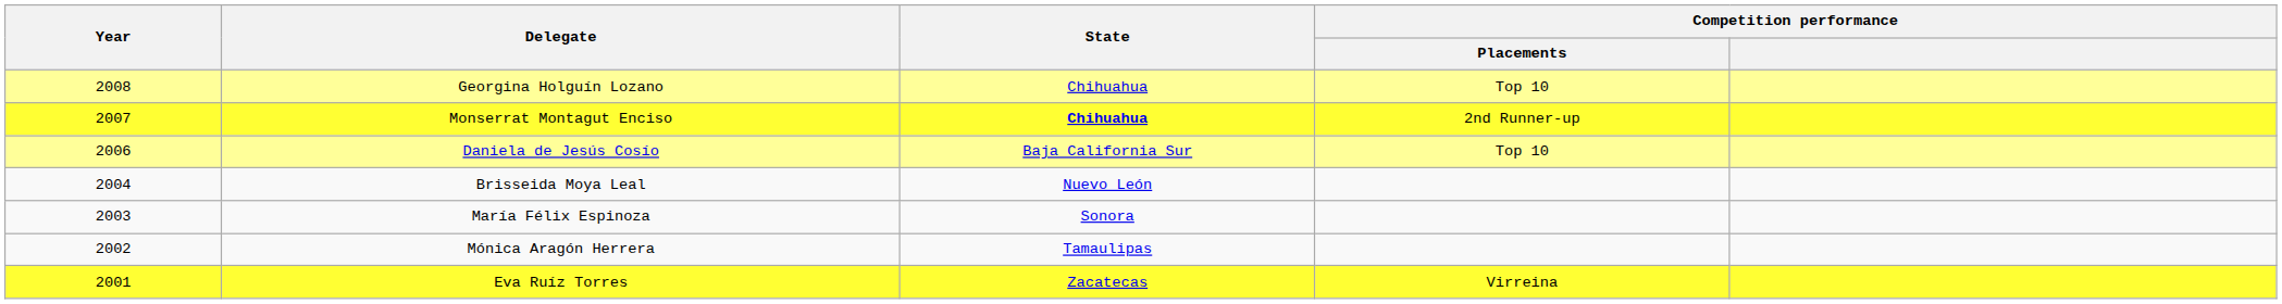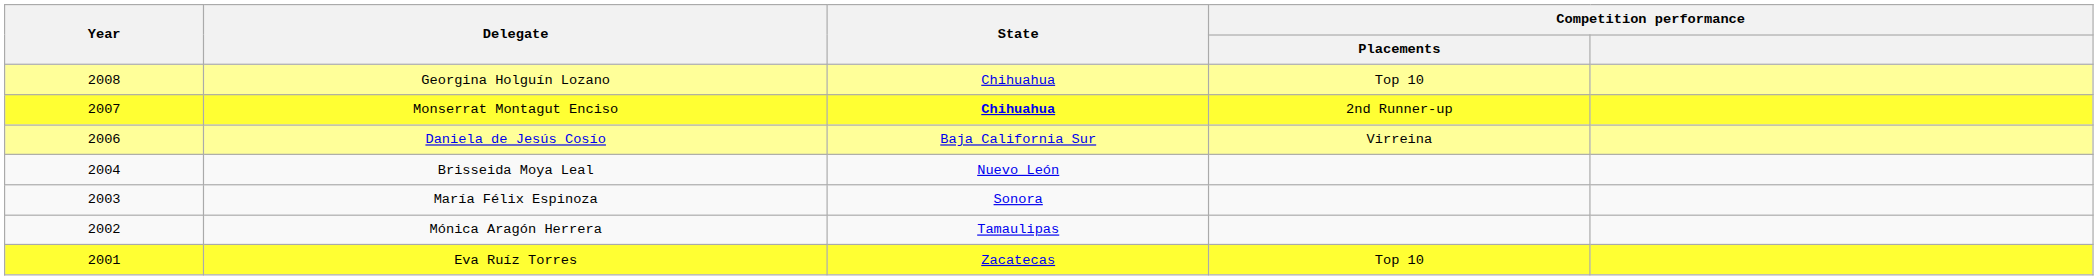Daniela de Jesús Cosío | Competition performance / Placements: Top 10 -> Virreina
Eva Ruíz Torres | Competition performance / Placements: Virreina -> Top 10
